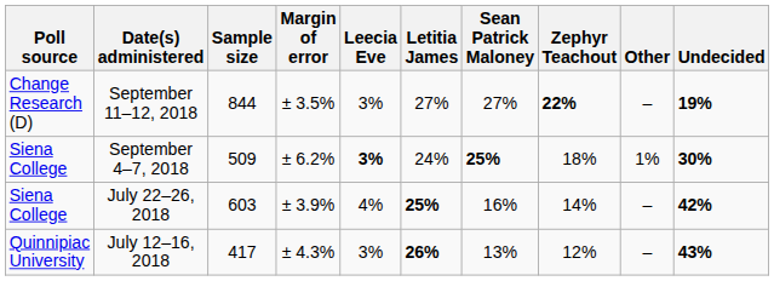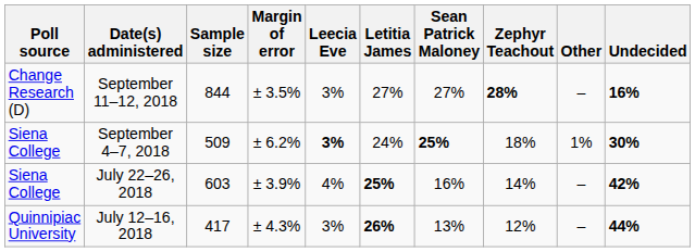September 11–12, 2018 | Zephyr Teachout: 22% -> 28%
September 11–12, 2018 | Undecided: 19% -> 16%
July 12–16, 2018 | Undecided: 43% -> 44%
